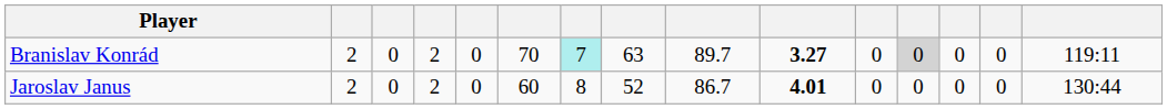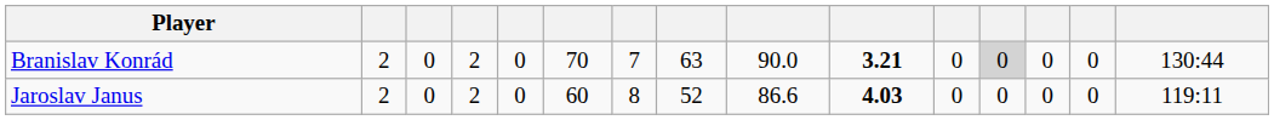Branislav Konrád | column 7: paleturquoise background -> no background
Branislav Konrád | column 9: 89.7 -> 90.0
Branislav Konrád | column 10: 3.27 -> 3.21
Branislav Konrád | column 15: 119:11 -> 130:44
Jaroslav Janus | column 9: 86.7 -> 86.6
Jaroslav Janus | column 10: 4.01 -> 4.03
Jaroslav Janus | column 15: 130:44 -> 119:11
